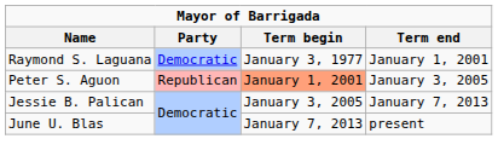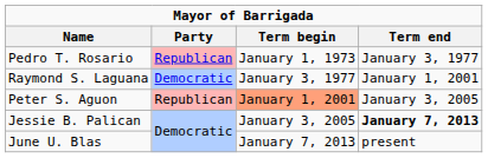+ row: Pedro T. Rosario | Republican | January 1, 1973 | January 3, 1977
Jessie B. Palican | Term end: normal -> bold
